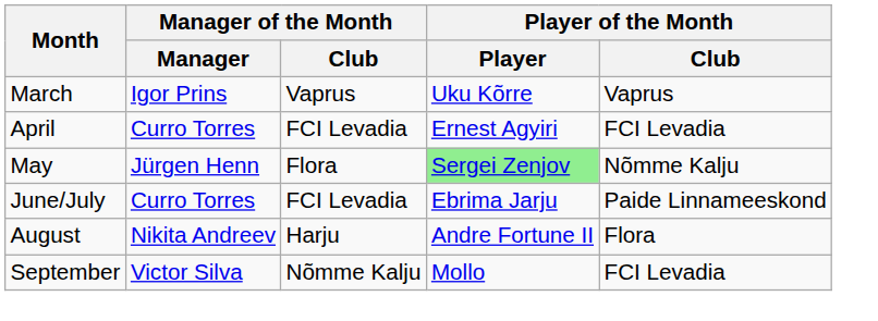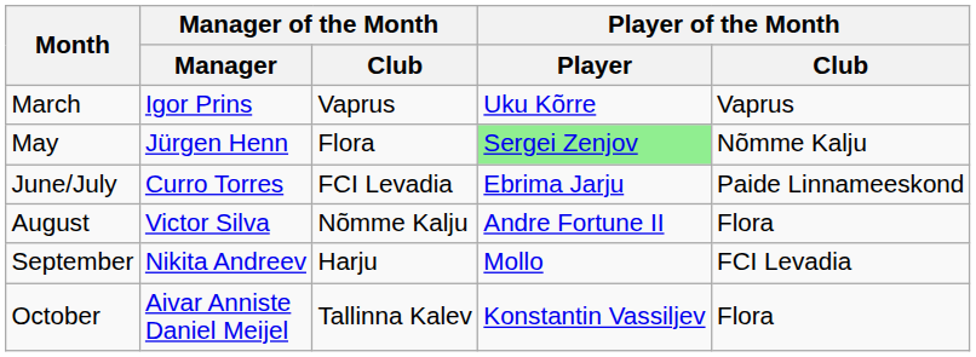- row: April | Curro Torres | FCI Levadia | Ernest Agyiri | FCI Levadia
August | Manager of the Month / Manager: Nikita Andreev -> Victor Silva
August | Manager of the Month / Club: Harju -> Nõmme Kalju
September | Manager of the Month / Manager: Victor Silva -> Nikita Andreev
September | Manager of the Month / Club: Nõmme Kalju -> Harju
+ row: October | Aivar Anniste Daniel Meijel | Tallinna Kalev | Konstantin Vassiljev | Flora
